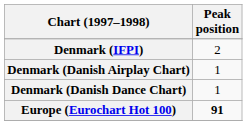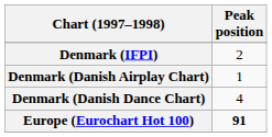Denmark (Danish Dance Chart) | Peak position: 1 -> 4
